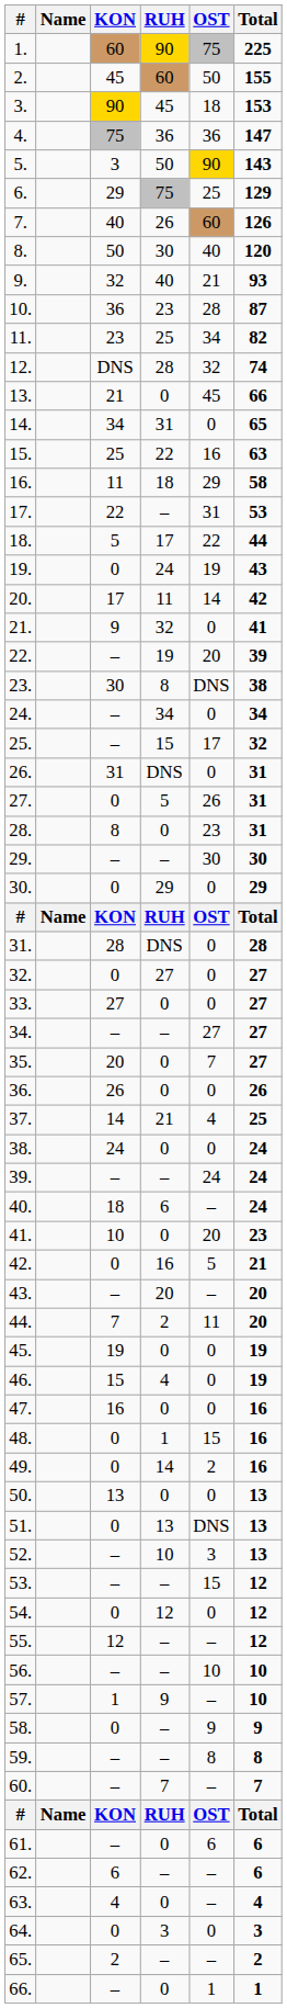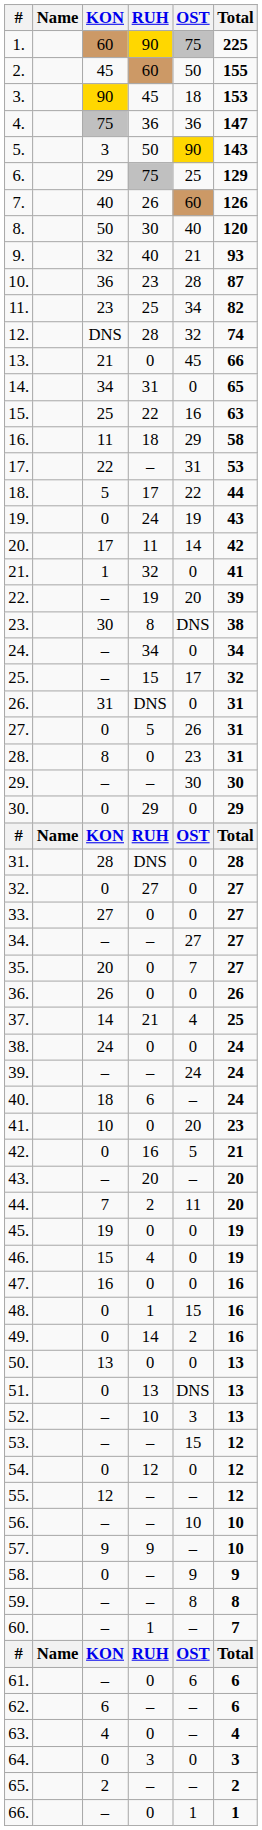21. | KON: 9 -> 1
57. | KON: 1 -> 9
60. | RUH: 7 -> 1
